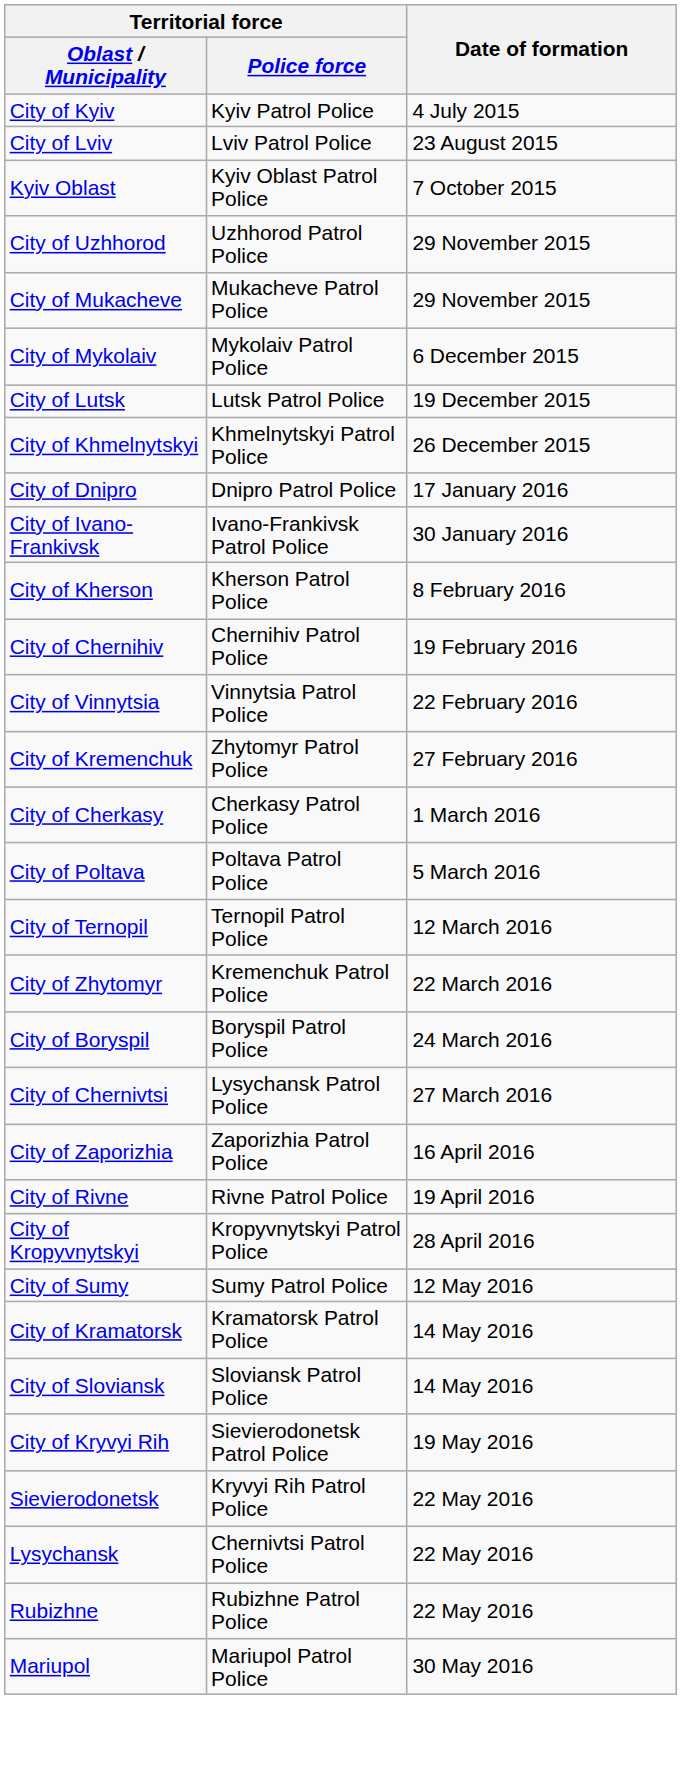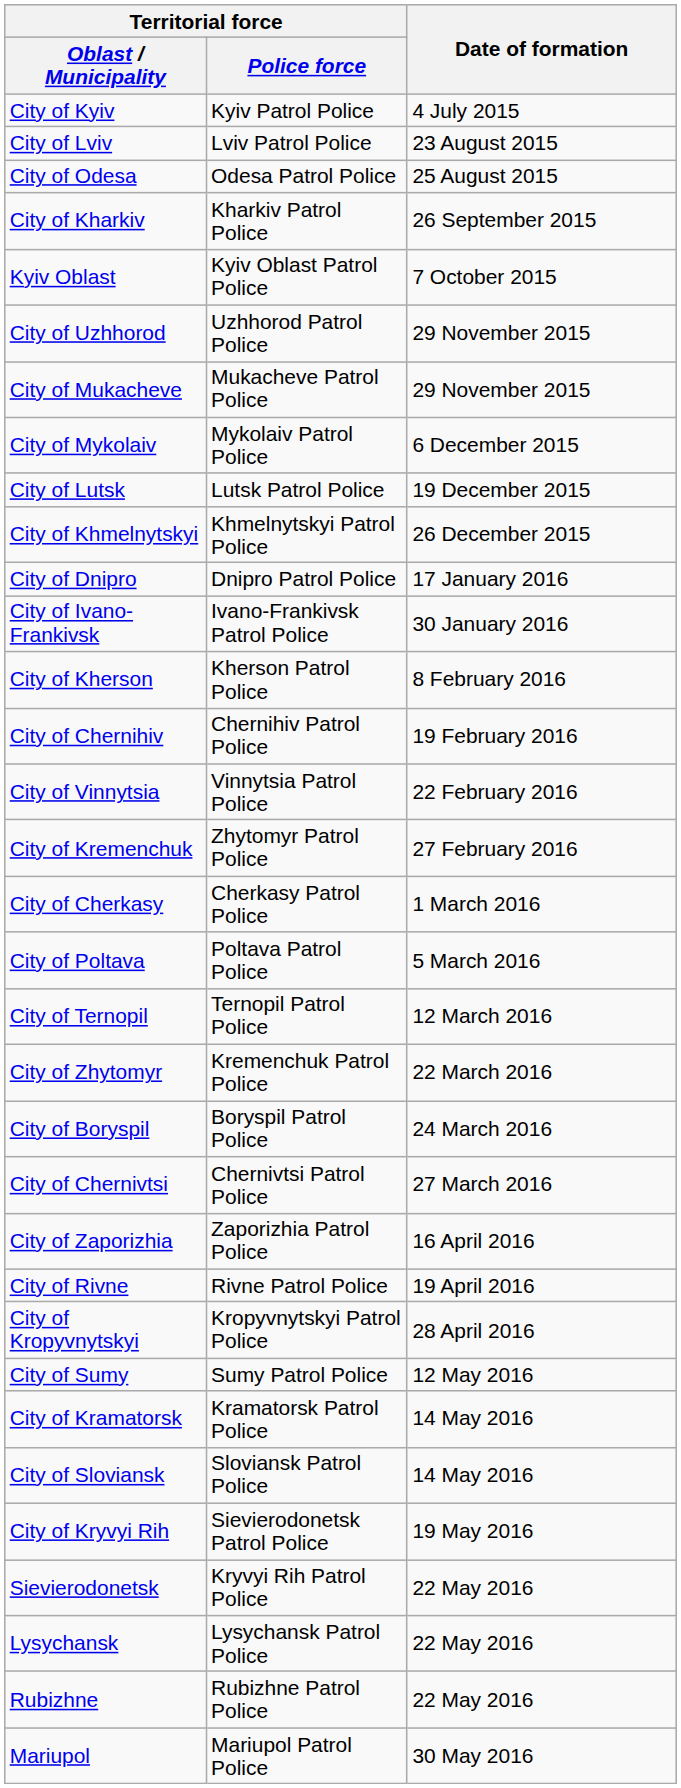+ row: City of Odesa | Odesa Patrol Police | 25 August 2015
+ row: City of Kharkiv | Kharkiv Patrol Police | 26 September 2015
City of Chernivtsi | Territorial force / Police force: Lysychansk Patrol Police -> Chernivtsi Patrol Police
Lysychansk | Territorial force / Police force: Chernivtsi Patrol Police -> Lysychansk Patrol Police
